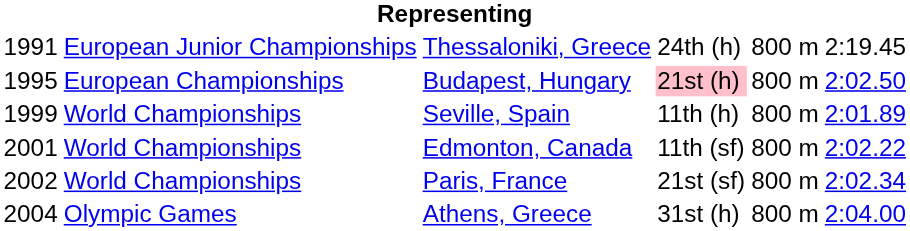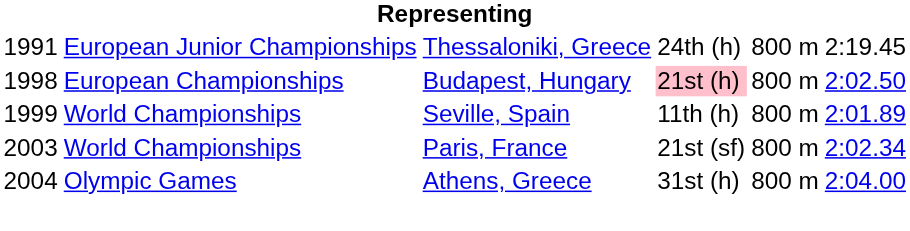Budapest, Hungary | column 1: 1995 -> 1998
- row: 2001 | World Championships | Edmonton, Canada | 11th (sf) | 800 m | 2:02.22
Paris, France | column 1: 2002 -> 2003
